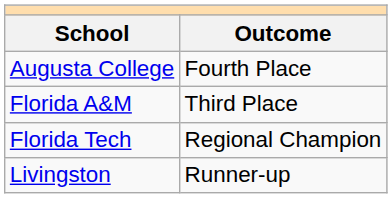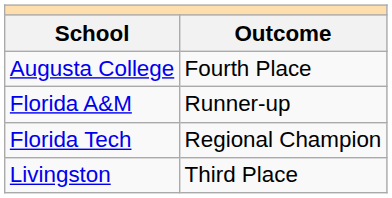Florida A&M | Outcome: Third Place -> Runner-up
Livingston | Outcome: Runner-up -> Third Place
